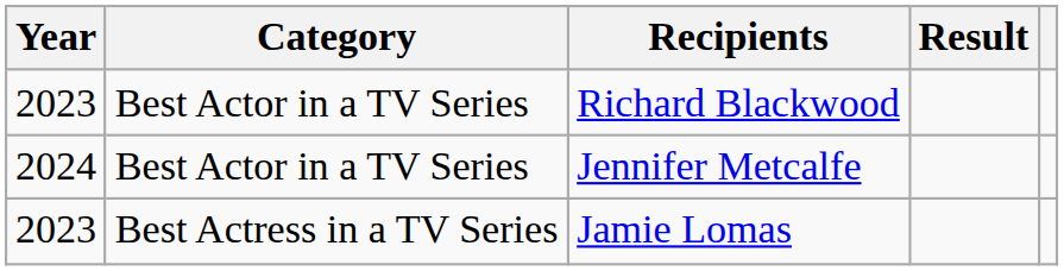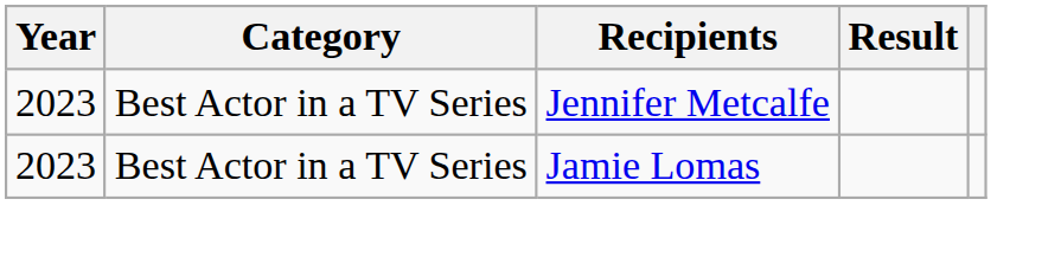- row: 2023 | Best Actor in a TV Series | Richard Blackwood
Jennifer Metcalfe | Year: 2024 -> 2023
Jamie Lomas | Category: Best Actress in a TV Series -> Best Actor in a TV Series
